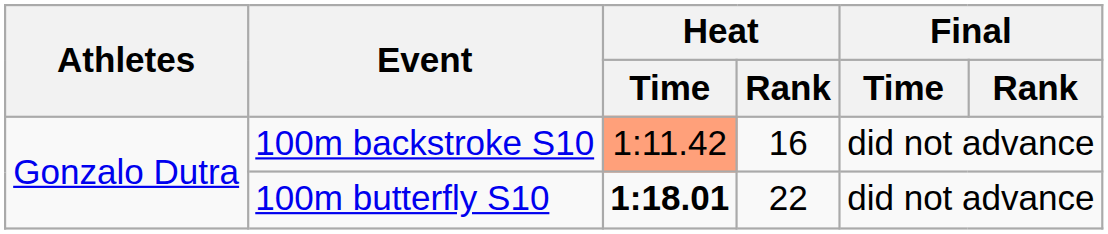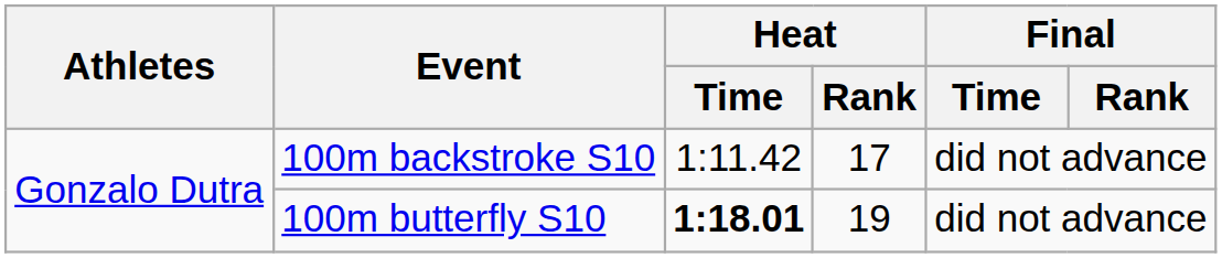100m backstroke S10 | Heat / Time: lightsalmon background -> no background
100m backstroke S10 | Heat / Rank: 16 -> 17
100m butterfly S10 | Heat / Rank: 22 -> 19
